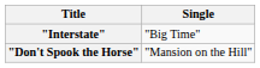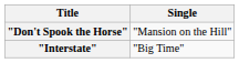rows swapped: "Don't Spook the Horse" <-> "Interstate"
